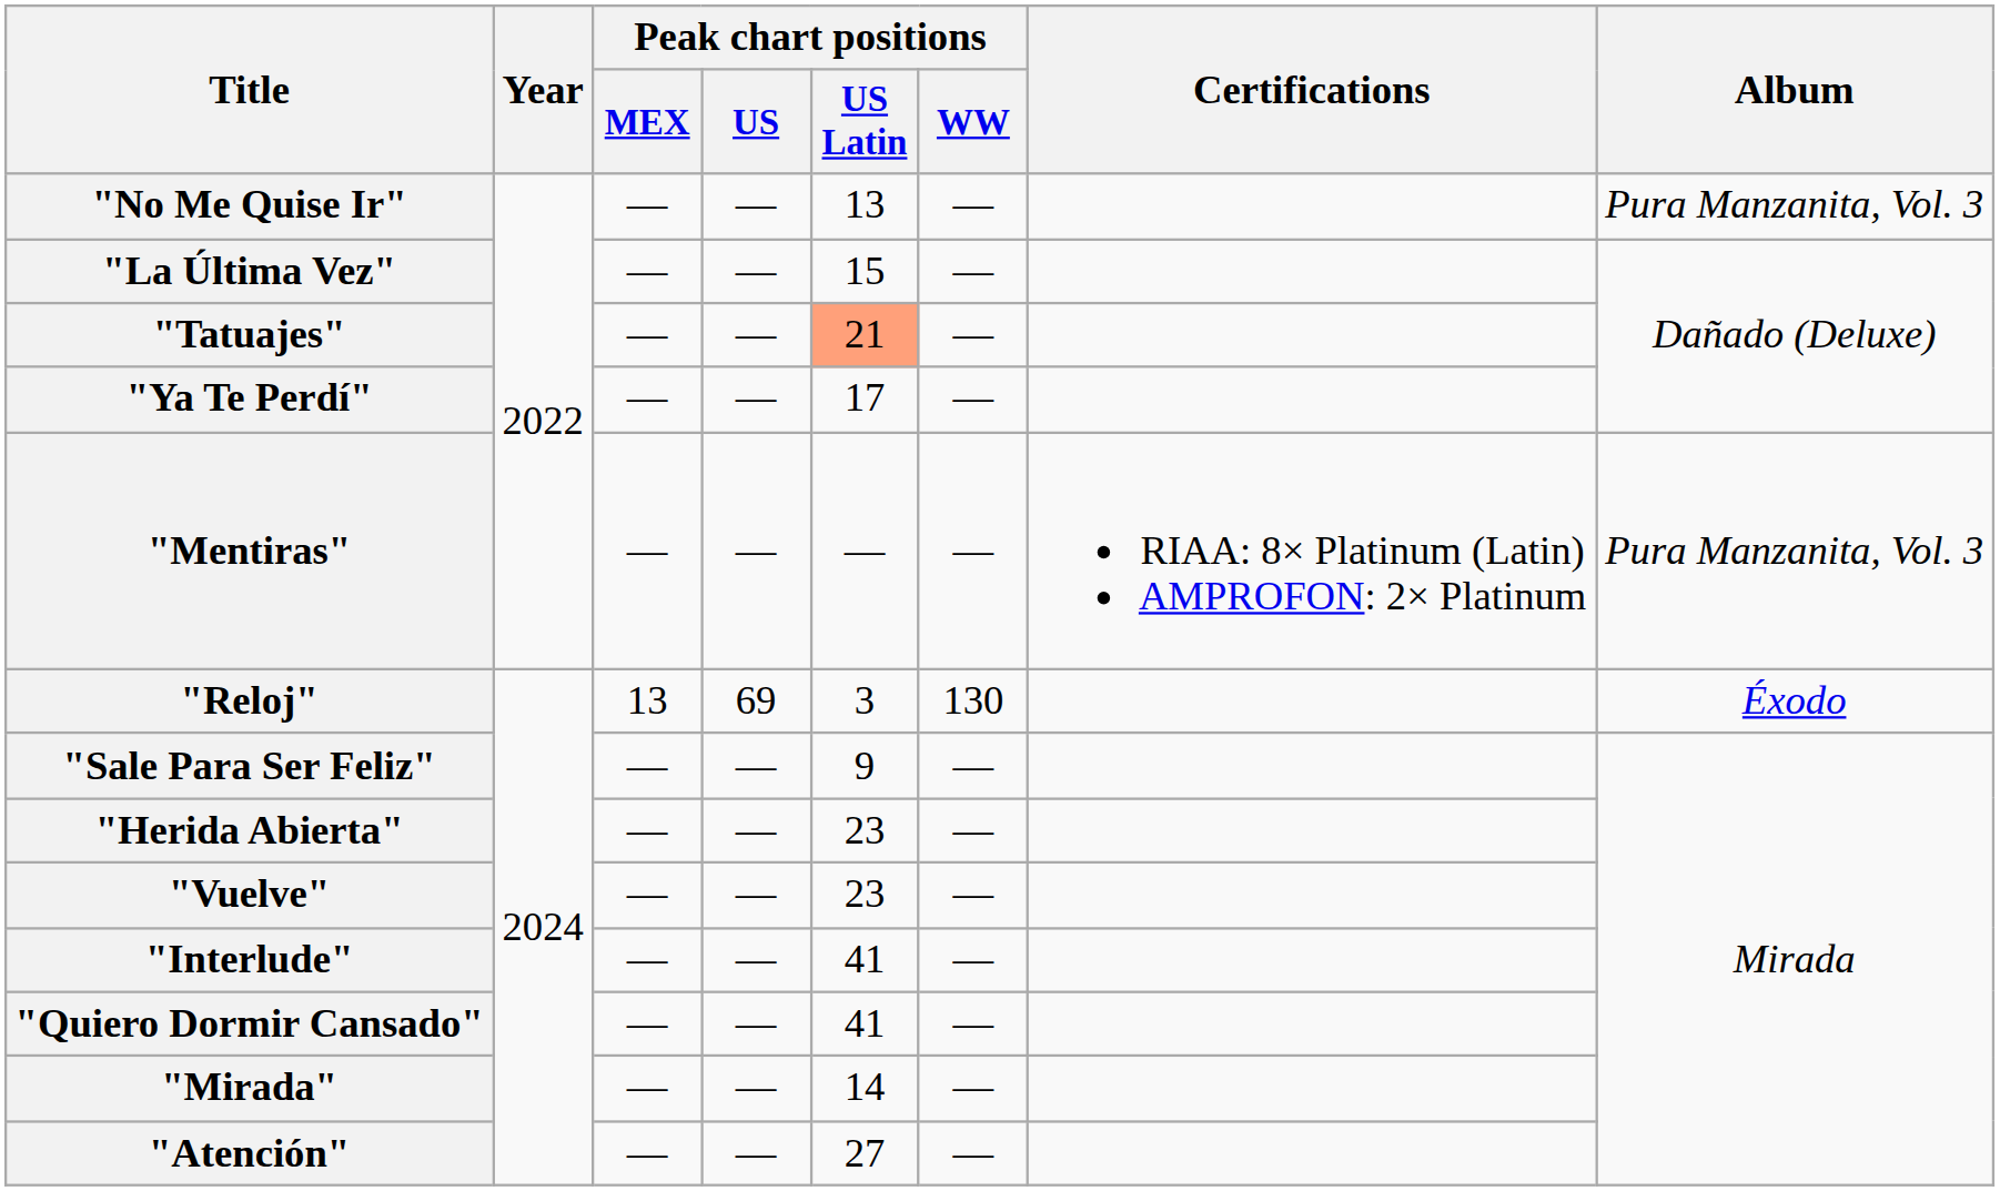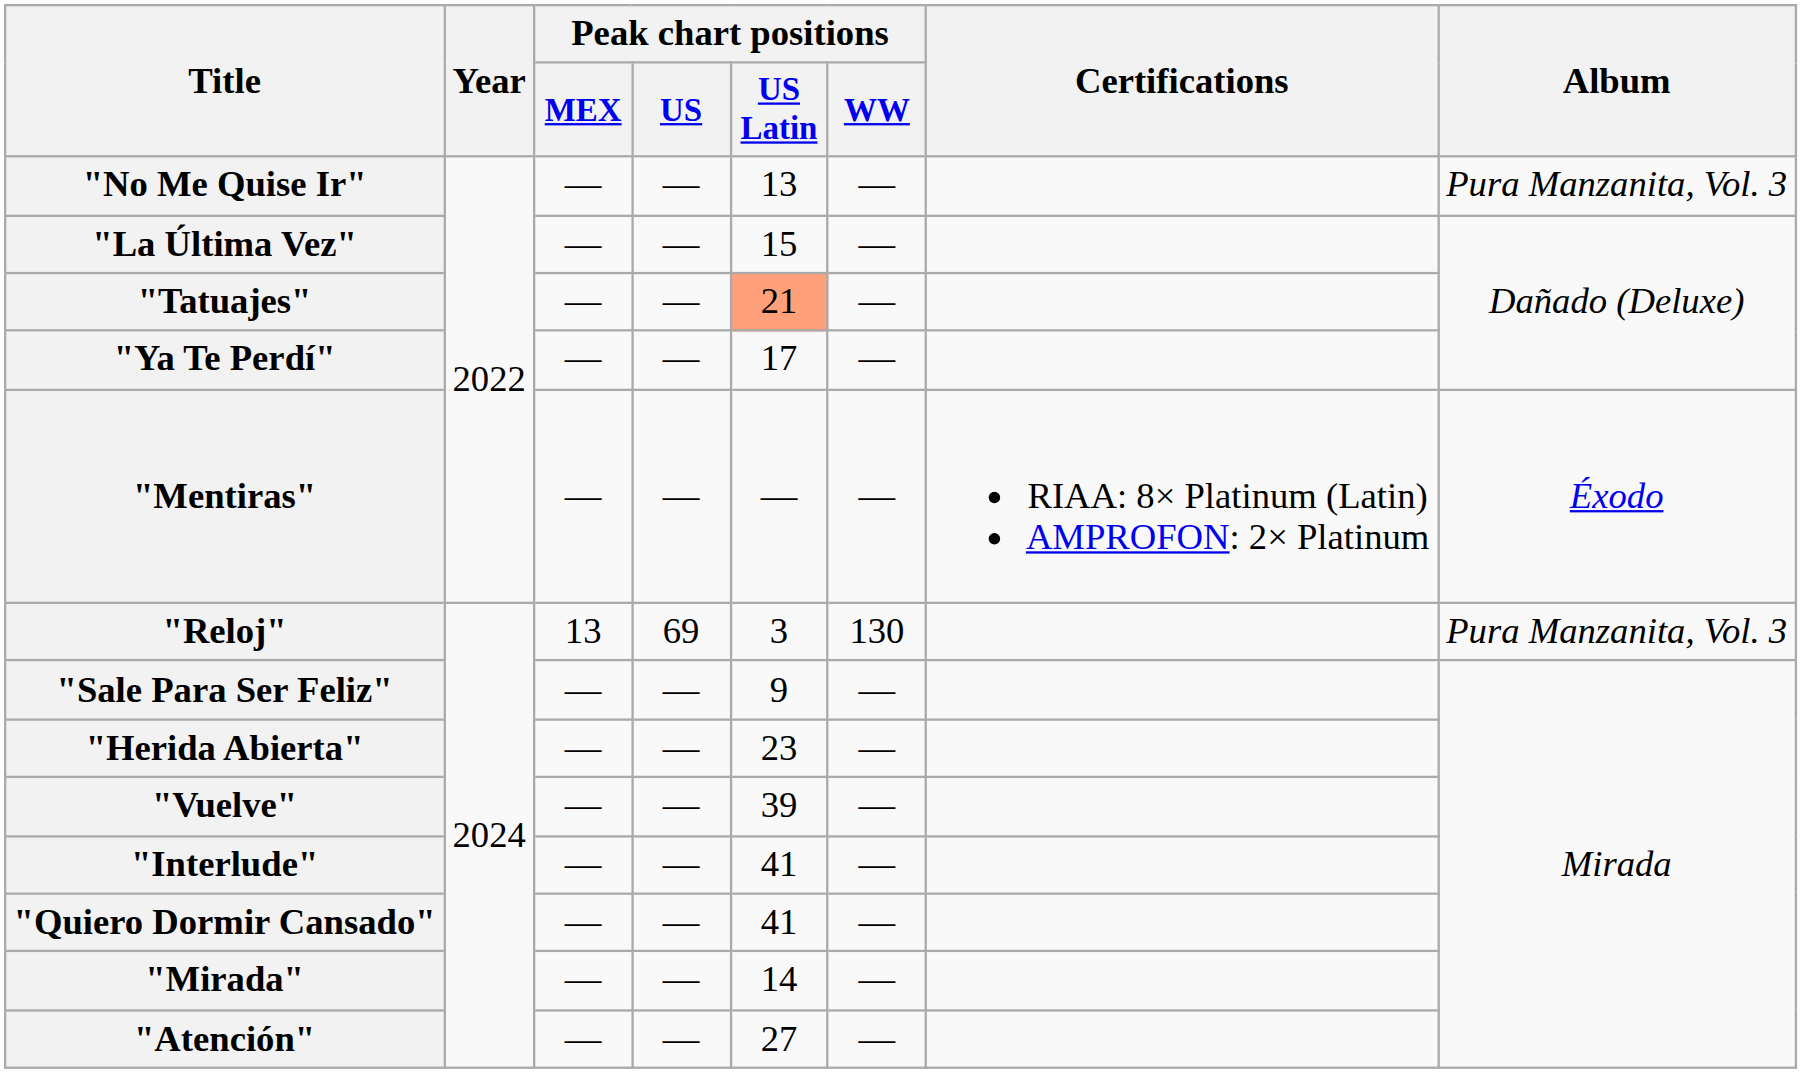"Mentiras" | Album: Pura Manzanita, Vol. 3 -> Éxodo
"Reloj" | Album: Éxodo -> Pura Manzanita, Vol. 3
"Vuelve" | Peak chart positions / US Latin: 23 -> 39
